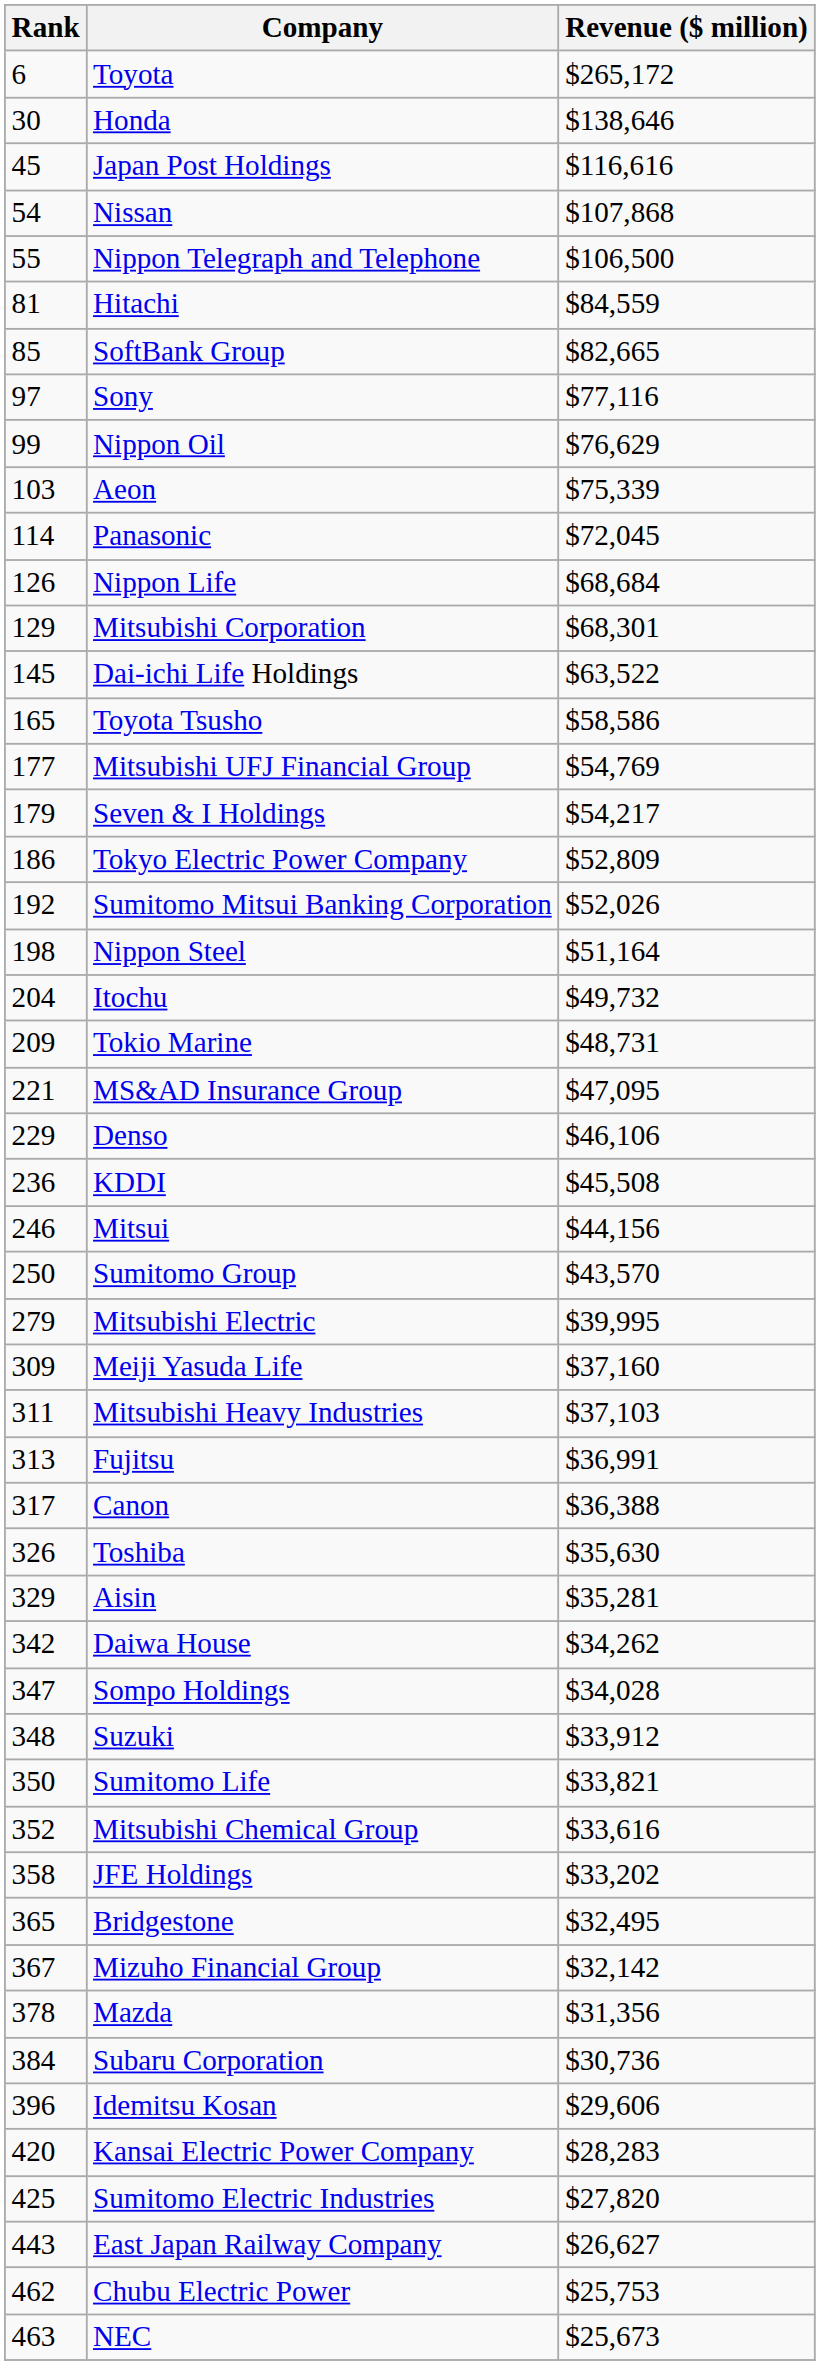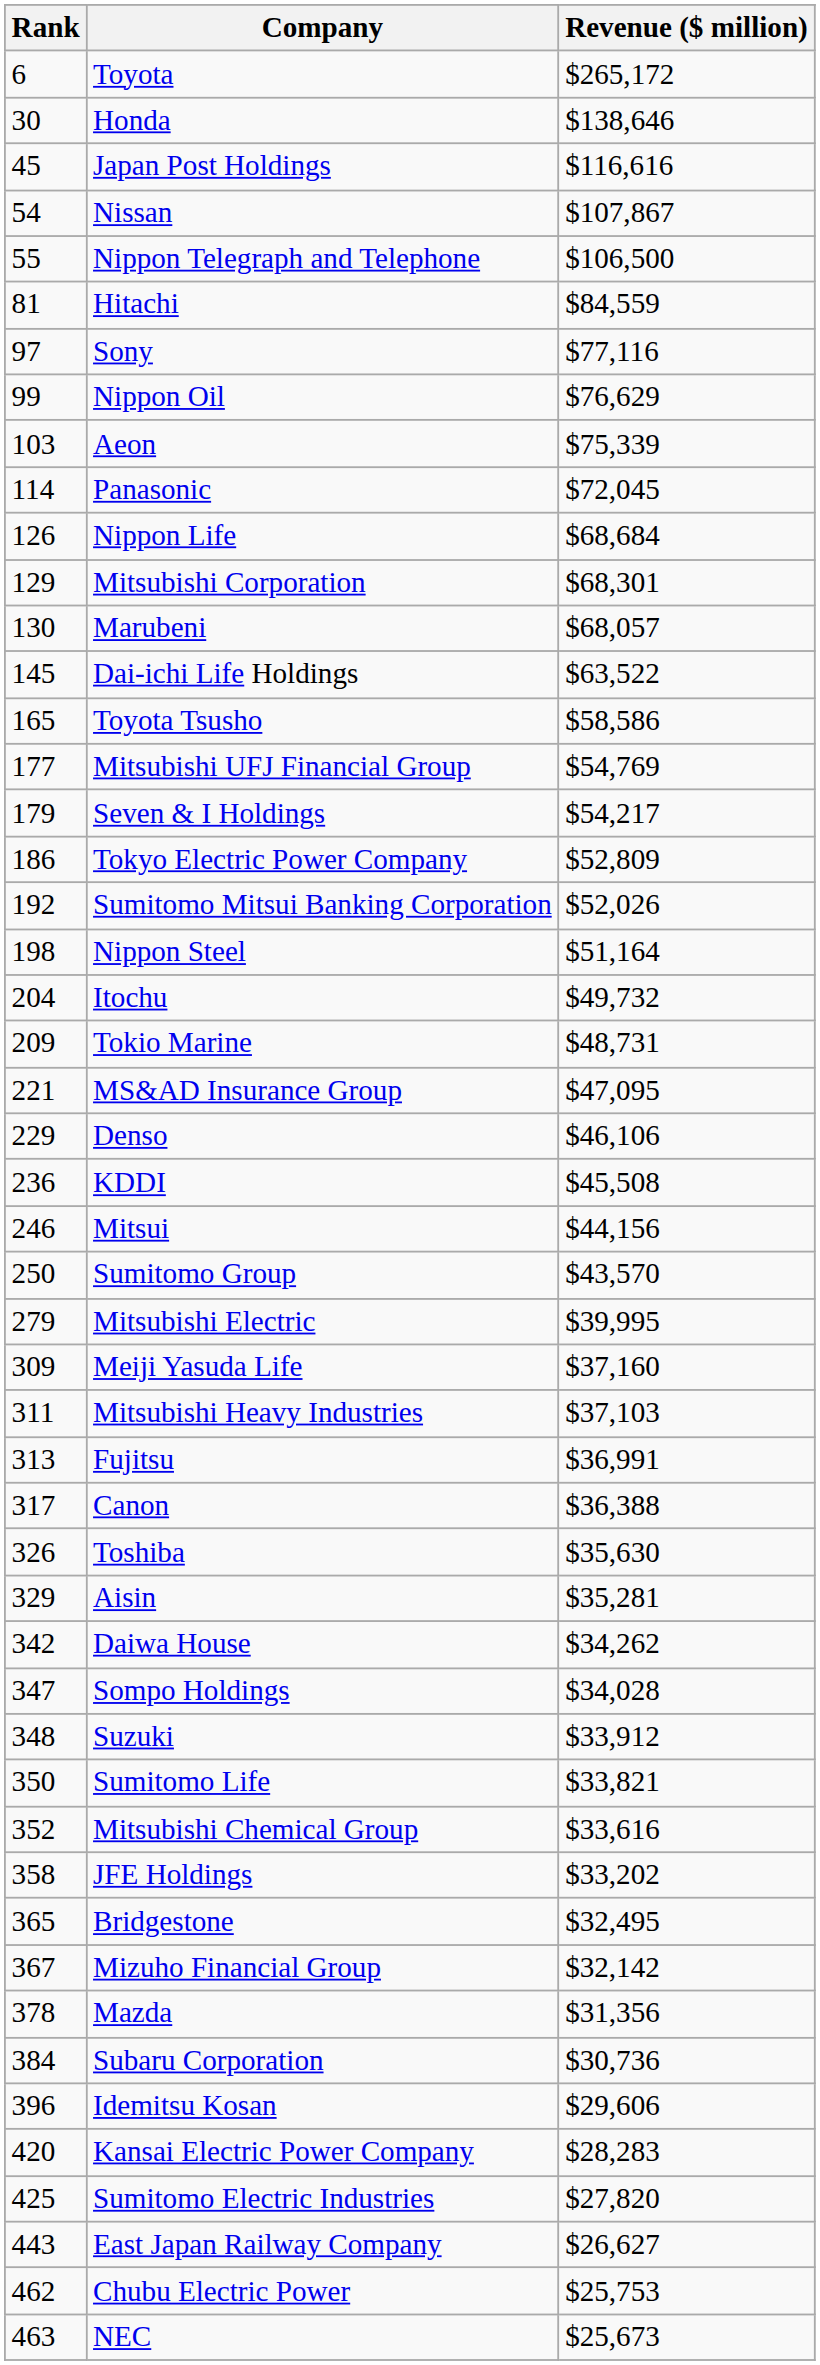Nissan | Revenue ($ million): $107,868 -> $107,867
- row: 85 | SoftBank Group | $82,665
+ row: 130 | Marubeni | $68,057
